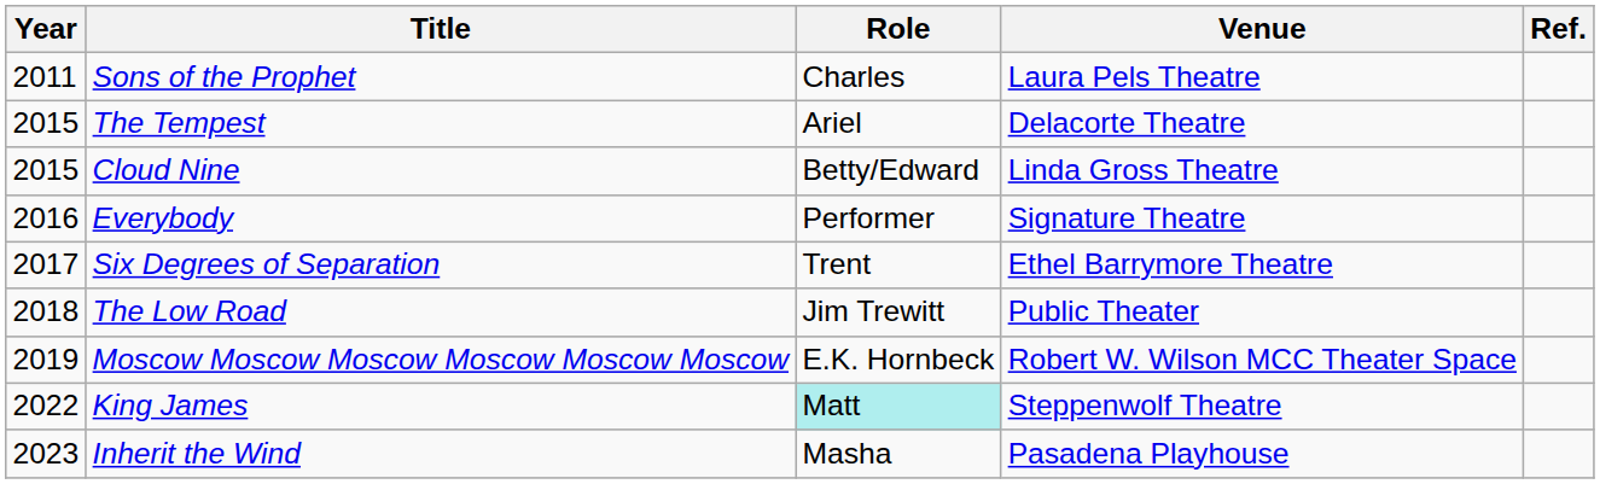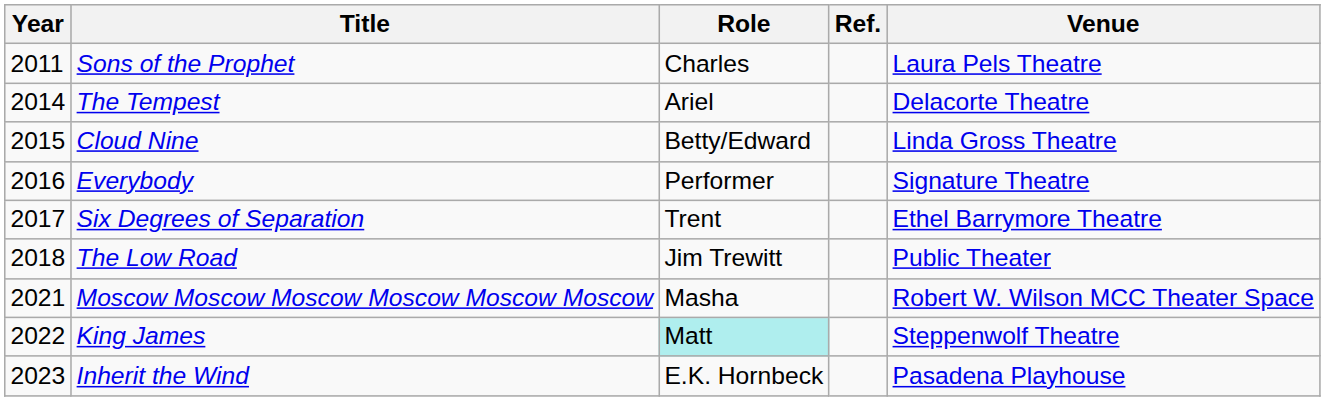columns swapped: Venue <-> Ref.
The Tempest | Year: 2015 -> 2014
Moscow Moscow Moscow Moscow Moscow Moscow | Year: 2019 -> 2021
Moscow Moscow Moscow Moscow Moscow Moscow | Role: E.K. Hornbeck -> Masha
Inherit the Wind | Role: Masha -> E.K. Hornbeck
